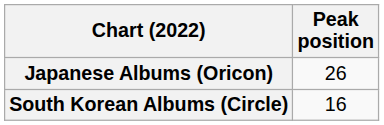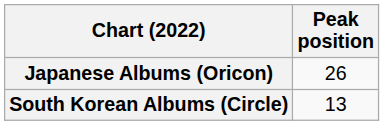South Korean Albums (Circle) | Peak position: 16 -> 13
